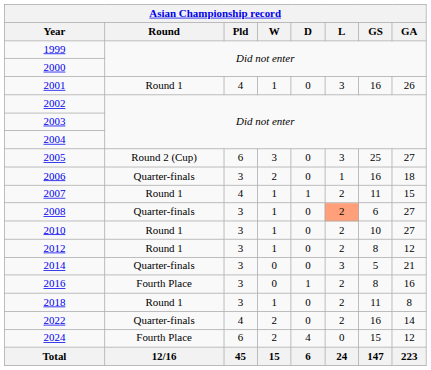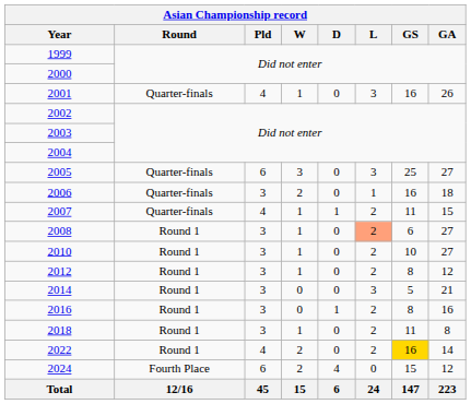2001 | Asian Championship record / Round: Round 1 -> Quarter-finals
2005 | Asian Championship record / Round: Round 2 (Cup) -> Quarter-finals
2007 | Asian Championship record / Round: Round 1 -> Quarter-finals
2008 | Asian Championship record / Round: Quarter-finals -> Round 1
2014 | Asian Championship record / Round: Quarter-finals -> Round 1
2016 | Asian Championship record / Round: Fourth Place -> Round 1
2022 | Asian Championship record / Round: Quarter-finals -> Round 1
2022 | Asian Championship record / GS: no background -> gold background
